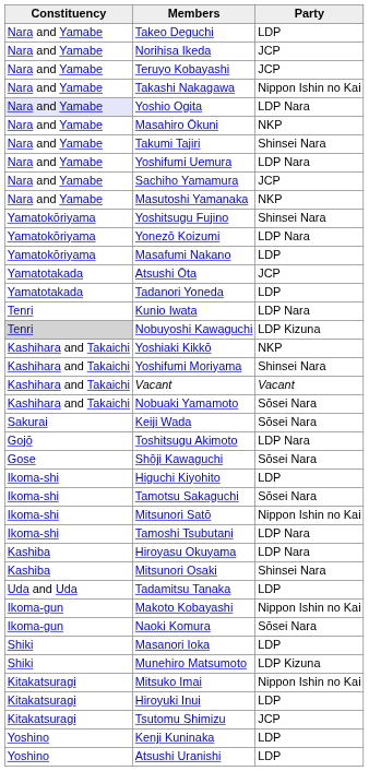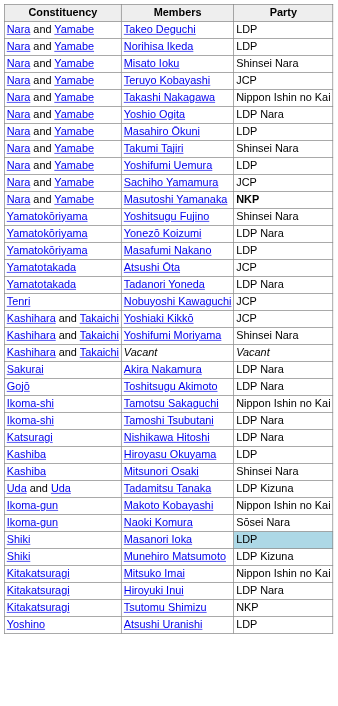Norihisa Ikeda | Party: JCP -> LDP
+ row: Nara and Yamabe | Misato Ioku | Shinsei Nara
Yoshio Ogita | Constituency: lavender background -> no background
Masahiro Ōkuni | Party: NKP -> LDP
Yoshifumi Uemura | Party: LDP Nara -> LDP
Masutoshi Yamanaka | Party: normal -> bold
Tadanori Yoneda | Party: LDP -> LDP Nara
- row: Tenri | Kunio Iwata | LDP Nara
Nobuyoshi Kawaguchi | Constituency: lightgrey background -> no background
Nobuyoshi Kawaguchi | Party: LDP Kizuna -> JCP
Yoshiaki Kikkō | Party: NKP -> JCP
- row: Kashihara and Takaichi | Nobuaki Yamamoto | Sōsei Nara
+ row: Sakurai | Akira Nakamura | LDP Nara
- row: Sakurai | Keiji Wada | Sōsei Nara
- row: Gose | Shōji Kawaguchi | Sōsei Nara
- row: Ikoma-shi | Higuchi Kiyohito | LDP
Tamotsu Sakaguchi | Party: Sōsei Nara -> Nippon Ishin no Kai
- row: Ikoma-shi | Mitsunori Satō | Nippon Ishin no Kai
+ row: Katsuragi | Nishikawa Hitoshi | LDP Nara
Hiroyasu Okuyama | Party: LDP Nara -> LDP
Tadamitsu Tanaka | Party: LDP -> LDP Kizuna
Masanori Ioka | Party: no background -> lightblue background
Hiroyuki Inui | Party: LDP -> LDP Nara
Tsutomu Shimizu | Party: JCP -> NKP
- row: Yoshino | Kenji Kuninaka | LDP
